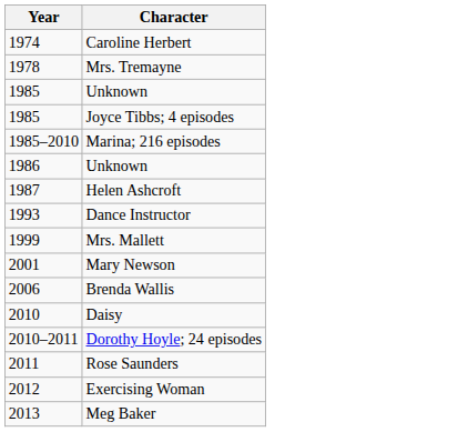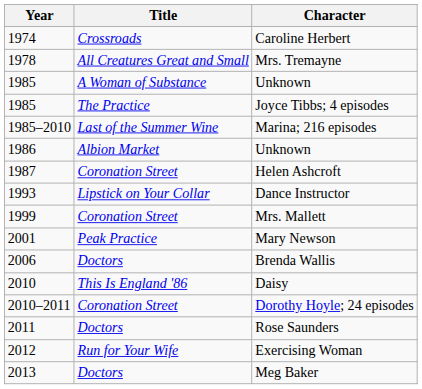+ column: Title | Crossroads | All Creatures Great and Small | A Woman of Substance | The Practice | Last of the Summer Wine | Albion Market | Coronation Street | Lipstick on Your Collar | Coronation Street | Peak Practice | Doctors | This Is England '86 | Coronation Street | Doctors | Run for Your Wife | Doctors
